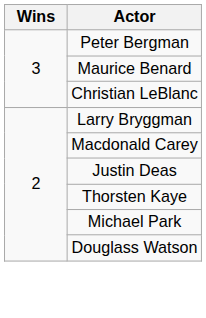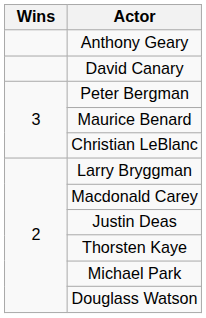+ row: Anthony Geary
+ row: David Canary
